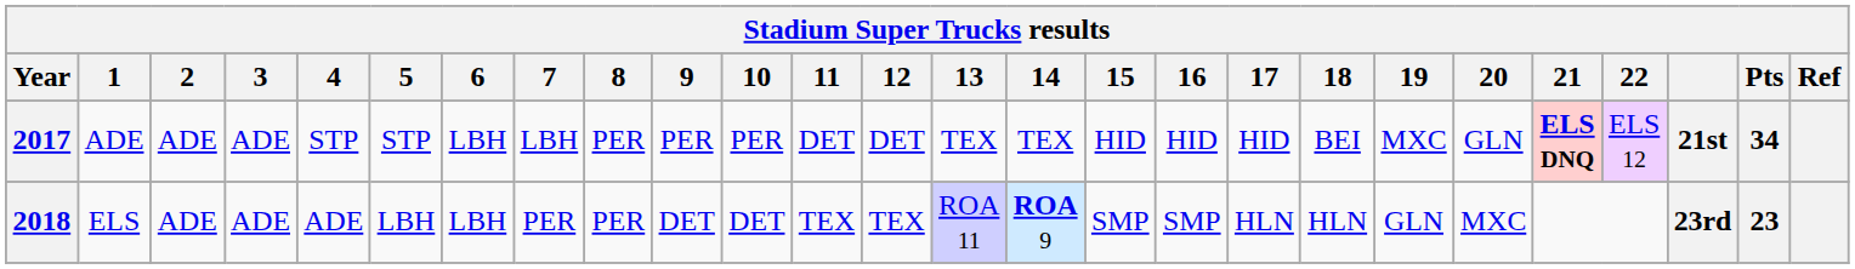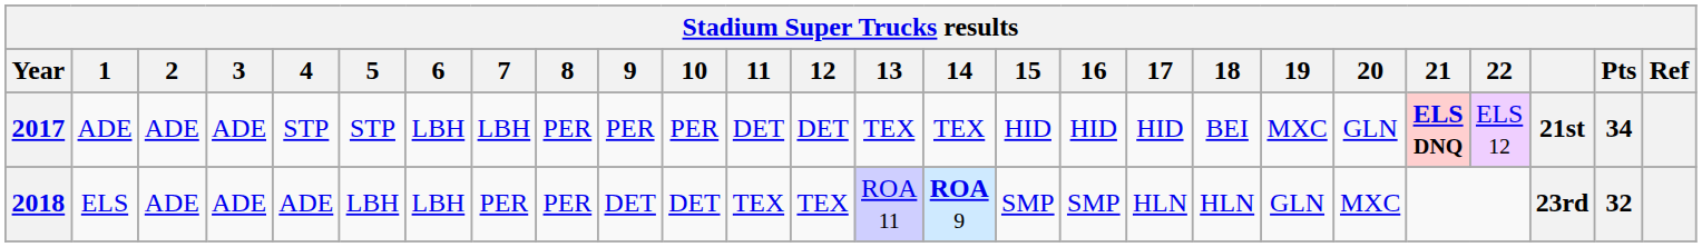2018 | Pts: 23 -> 32
